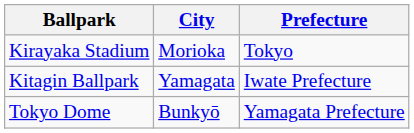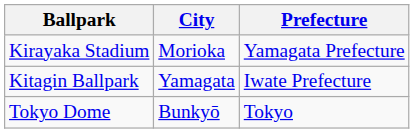Kirayaka Stadium | Prefecture: Tokyo -> Yamagata Prefecture
Tokyo Dome | Prefecture: Yamagata Prefecture -> Tokyo
